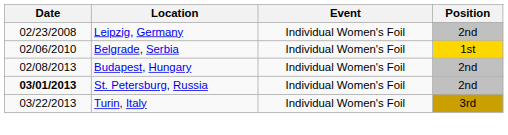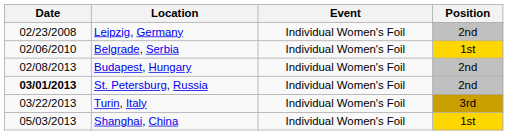+ row: 05/03/2013 | Shanghai, China | Individual Women's Foil | 1st
